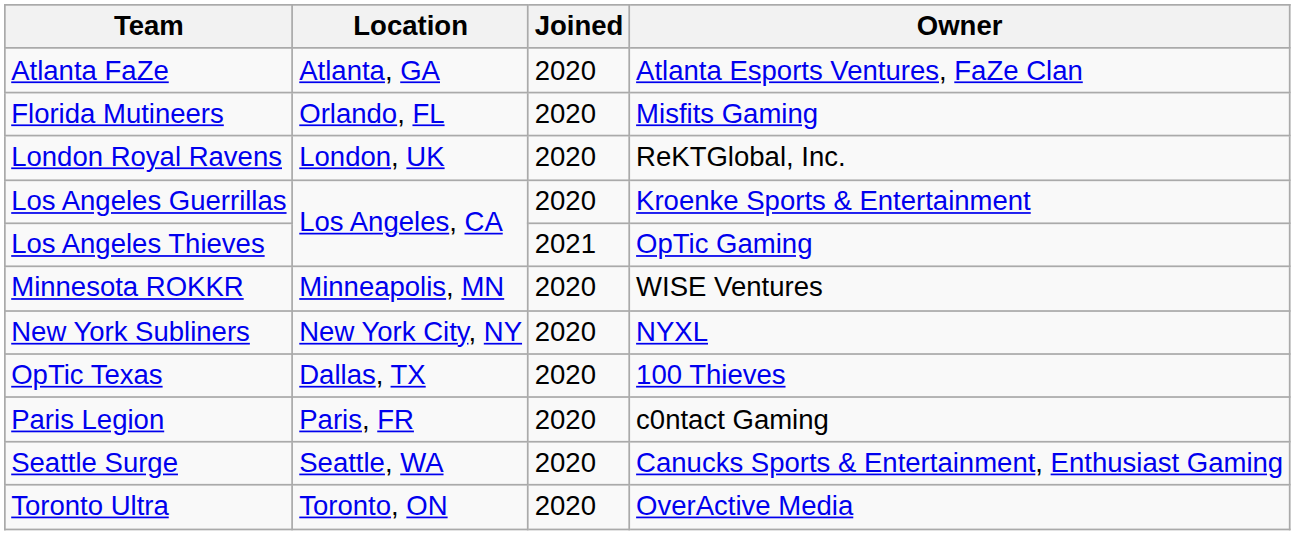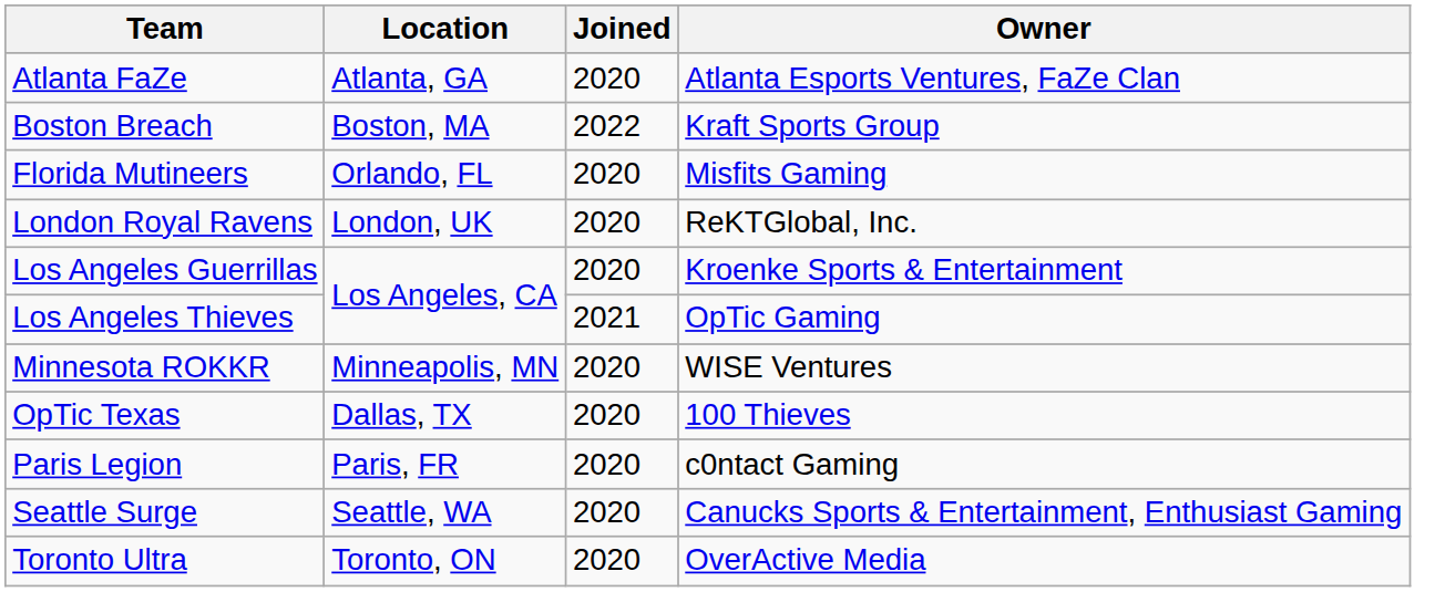+ row: Boston Breach | Boston, MA | 2022 | Kraft Sports Group
- row: New York Subliners | New York City, NY | 2020 | NYXL
